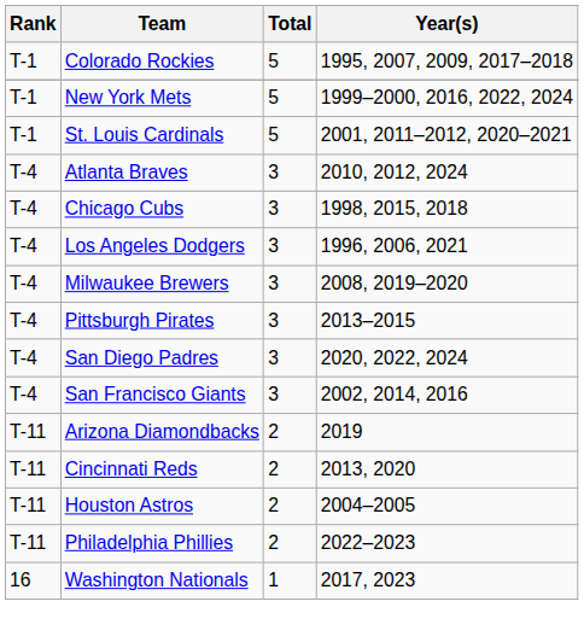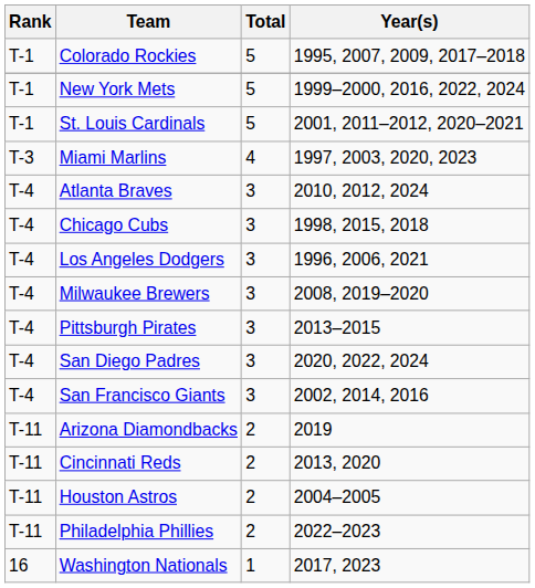+ row: T-3 | Miami Marlins | 4 | 1997, 2003, 2020, 2023
